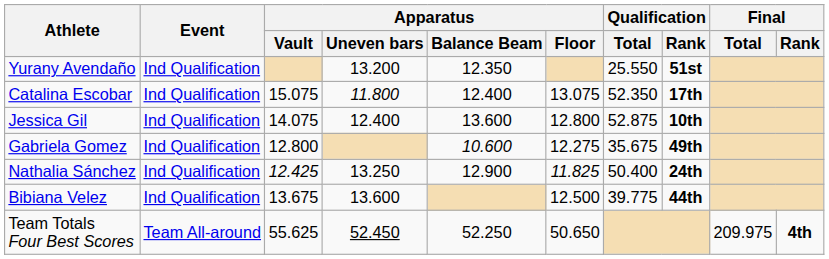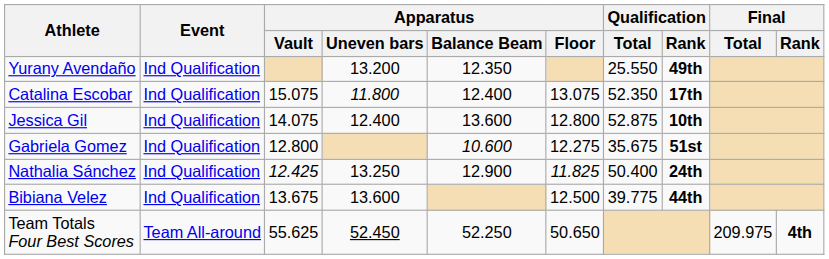Yurany Avendaño | Qualification / Rank: 51st -> 49th
Gabriela Gomez | Qualification / Rank: 49th -> 51st
